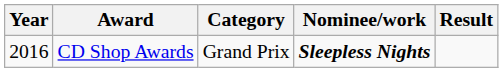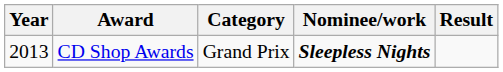CD Shop Awards | Year: 2016 -> 2013
